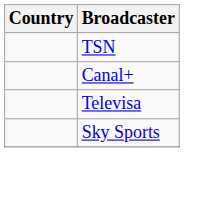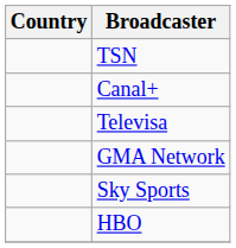+ row: GMA Network
+ row: HBO
